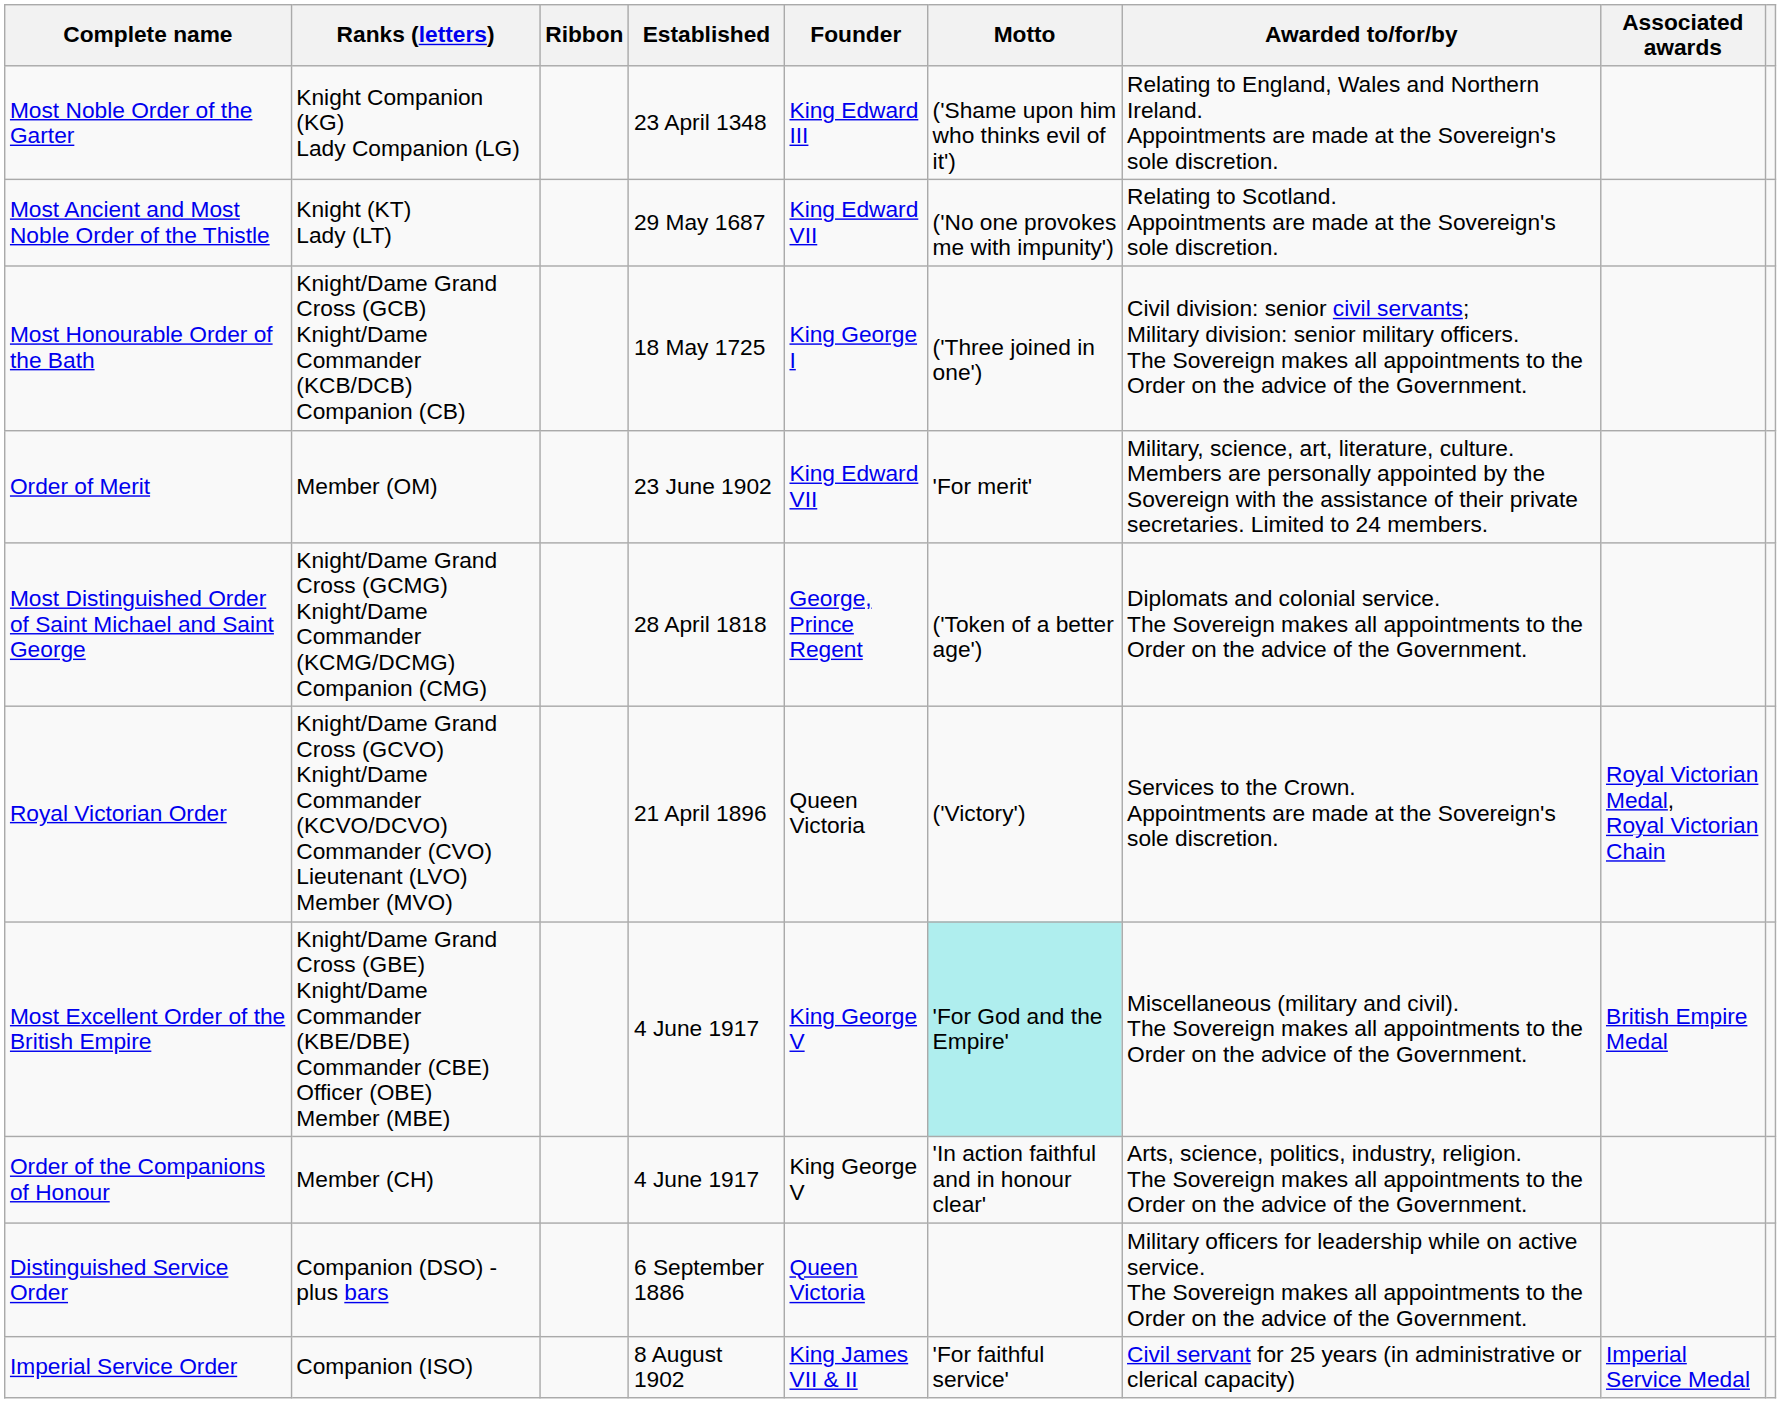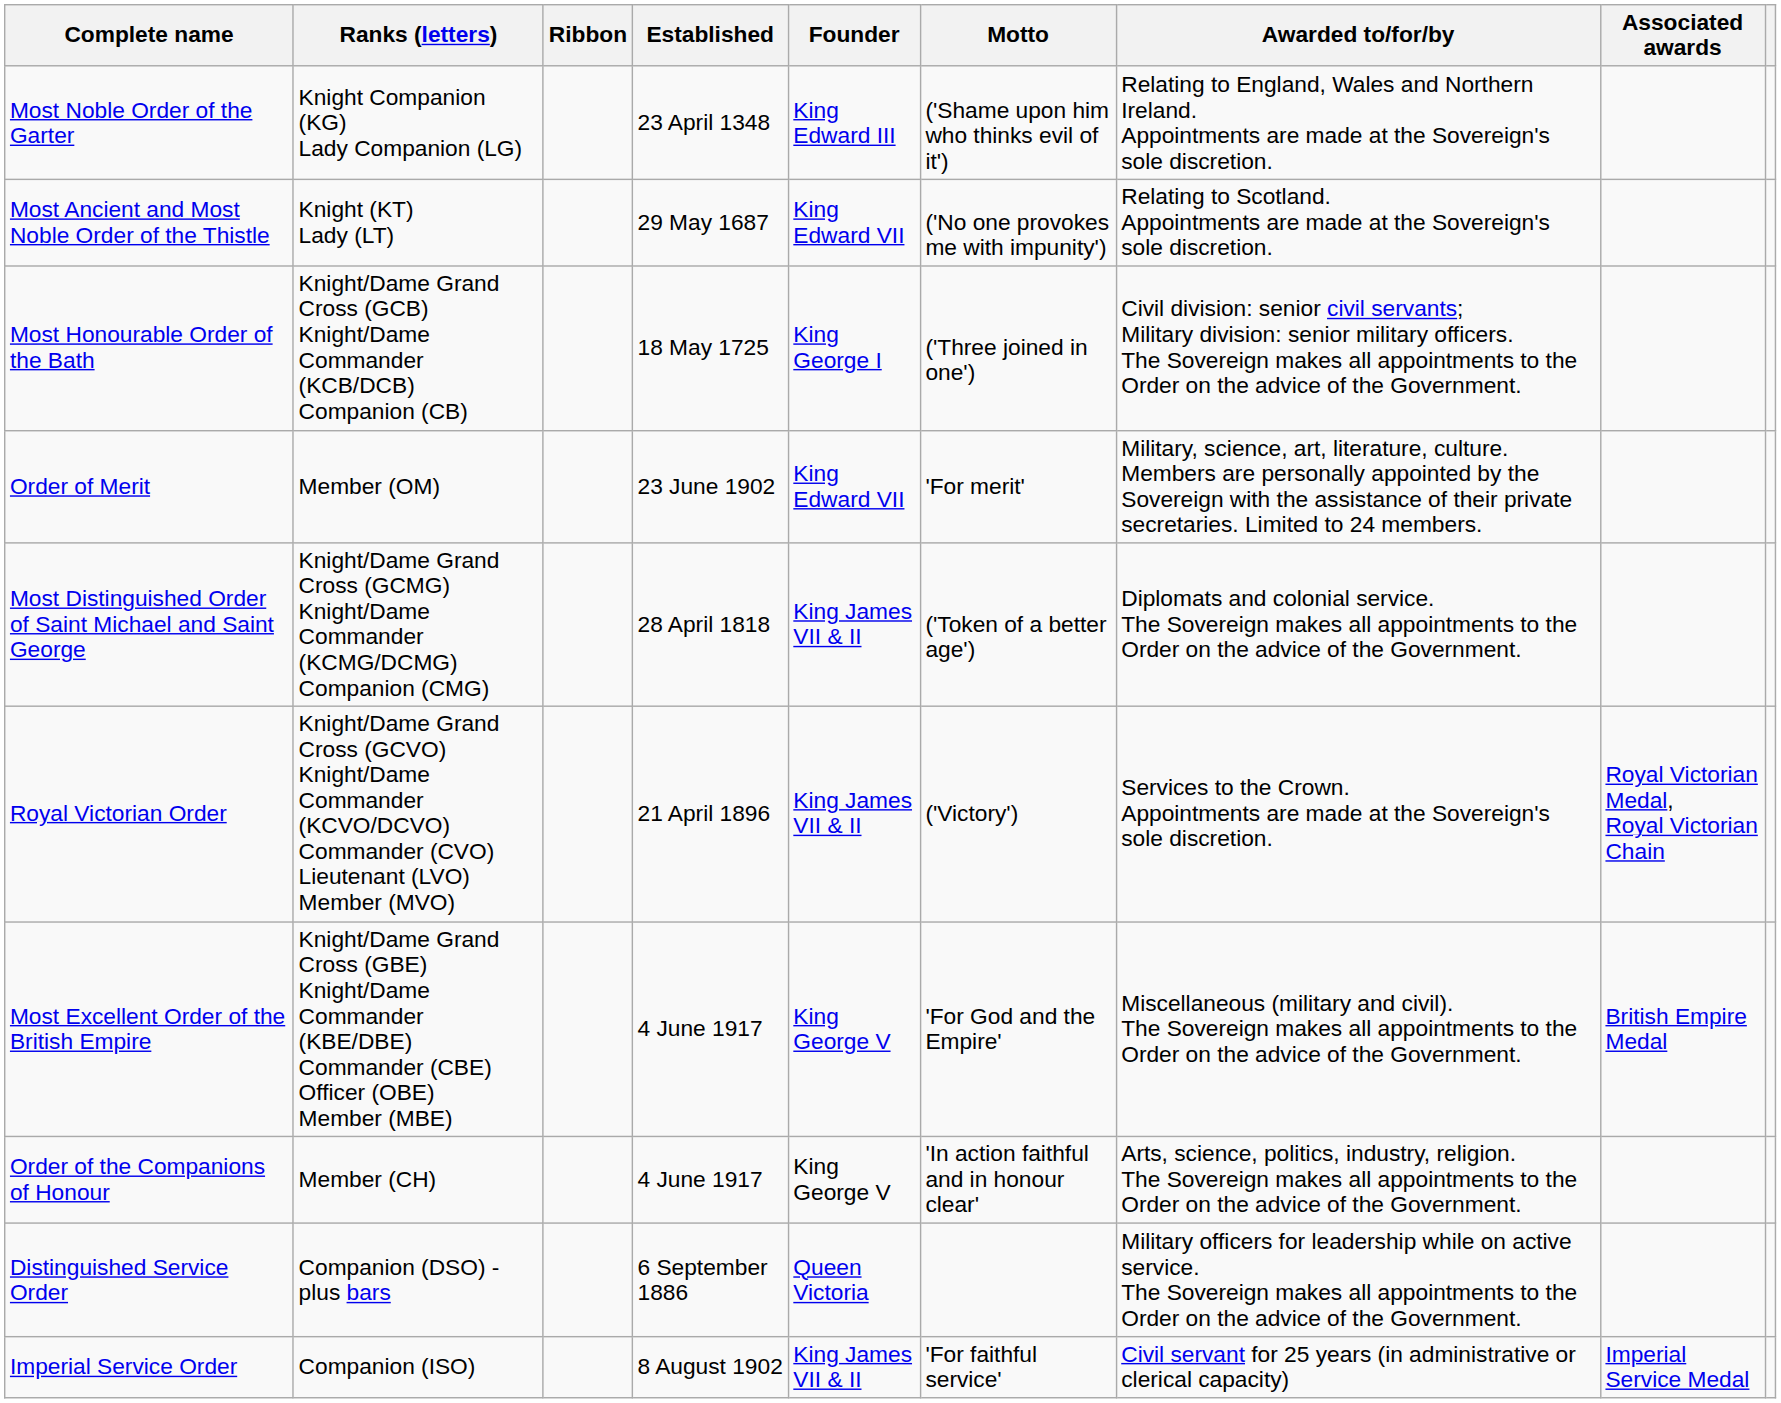Most Distinguished Order of Saint Michael and Saint George | Founder: George, Prince Regent -> King James VII & II
Royal Victorian Order | Founder: Queen Victoria -> King James VII & II
Most Excellent Order of the British Empire | Motto: paleturquoise background -> no background
